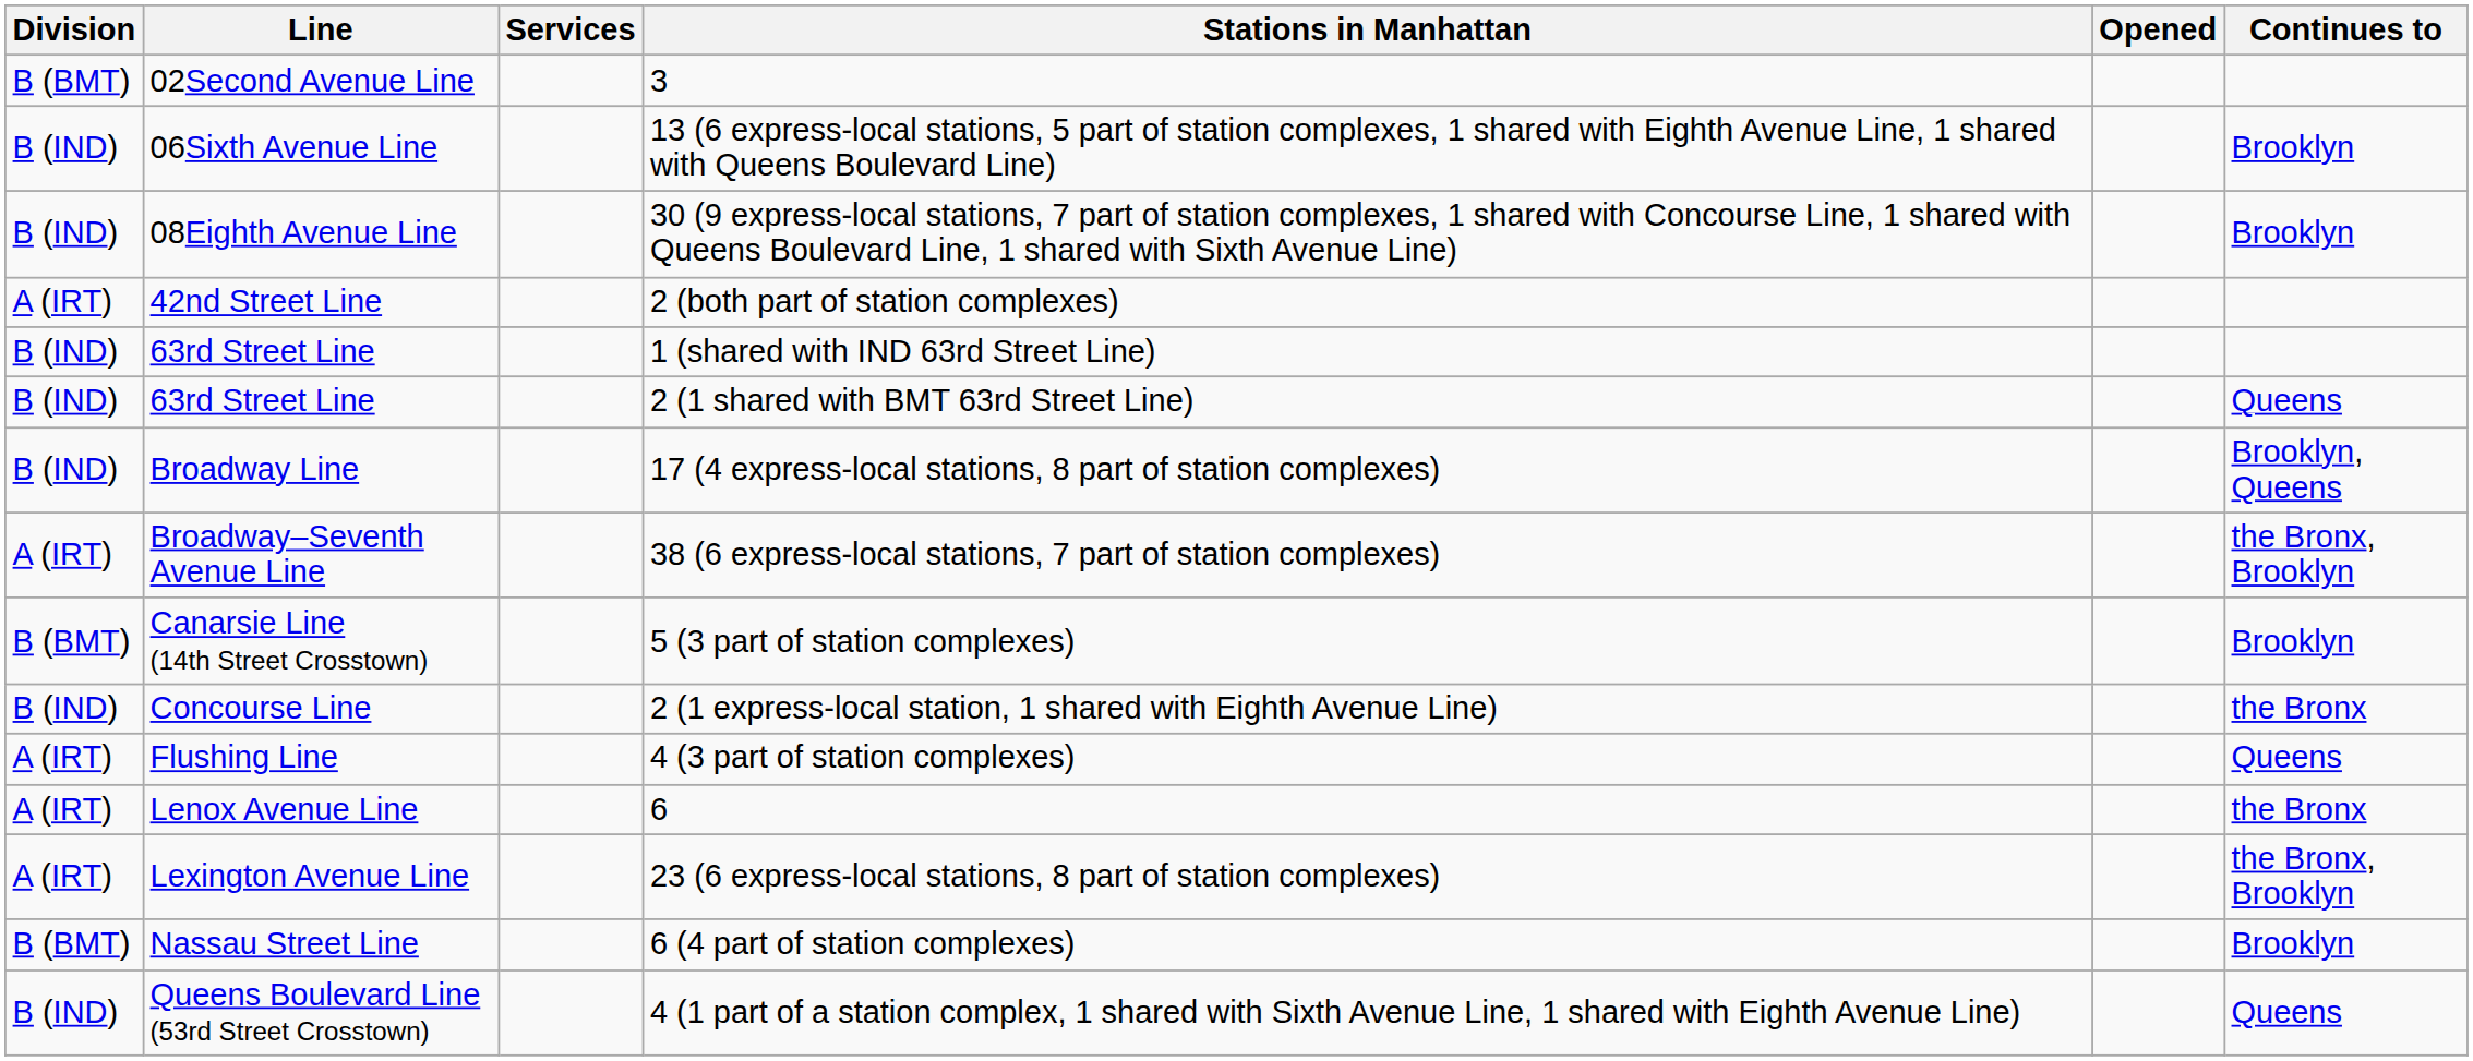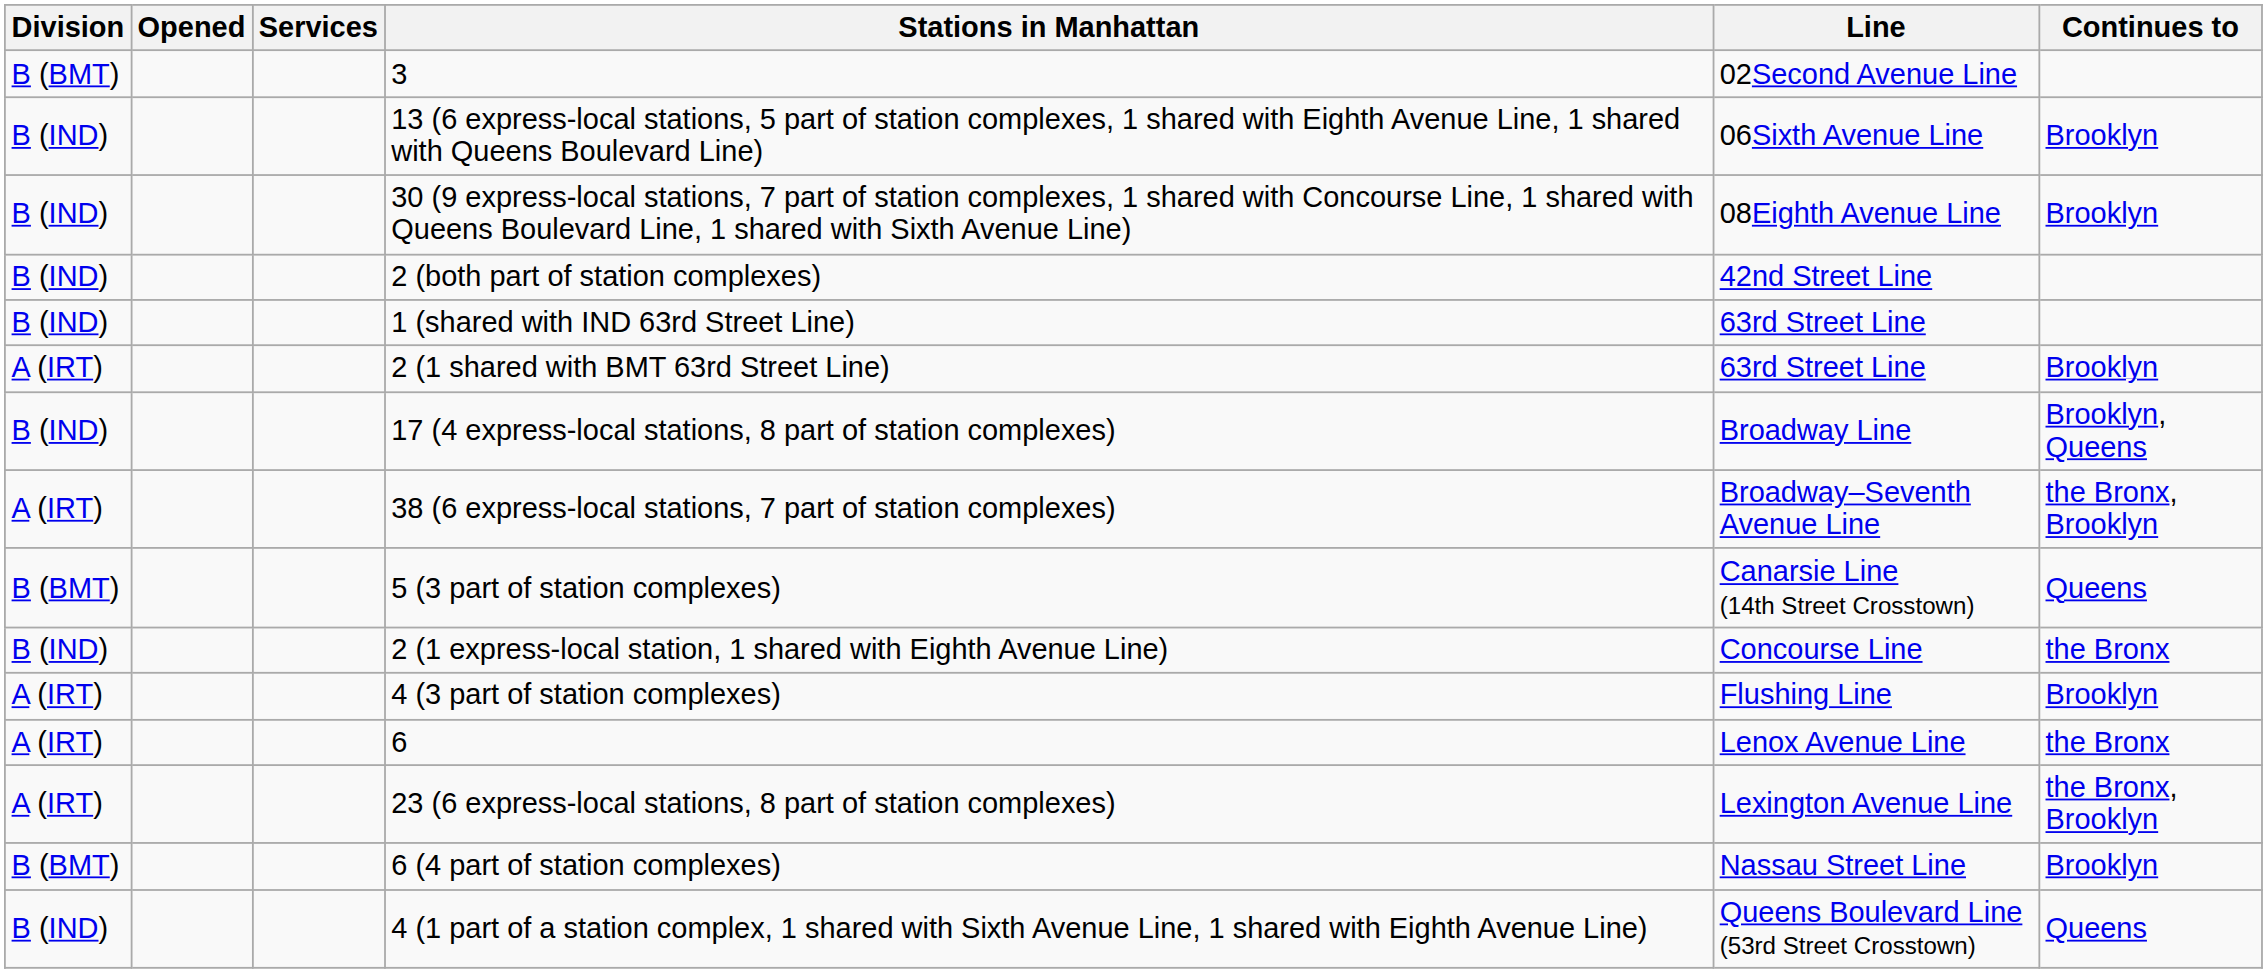columns swapped: Line <-> Opened
2 (both part of station complexes) | Division: A (IRT) -> B (IND)
2 (1 shared with BMT 63rd Street Line) | Division: B (IND) -> A (IRT)
2 (1 shared with BMT 63rd Street Line) | Continues to: Queens -> Brooklyn
5 (3 part of station complexes) | Continues to: Brooklyn -> Queens
4 (3 part of station complexes) | Continues to: Queens -> Brooklyn
